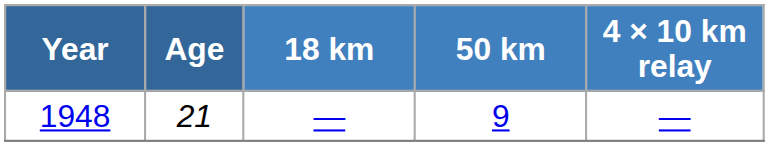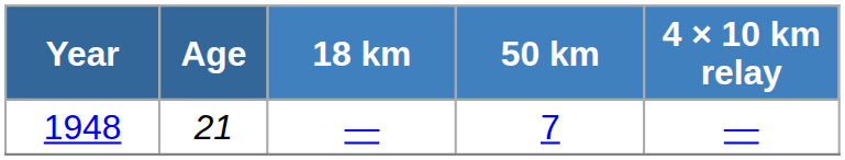1948 | 50 km: 9 -> 7
